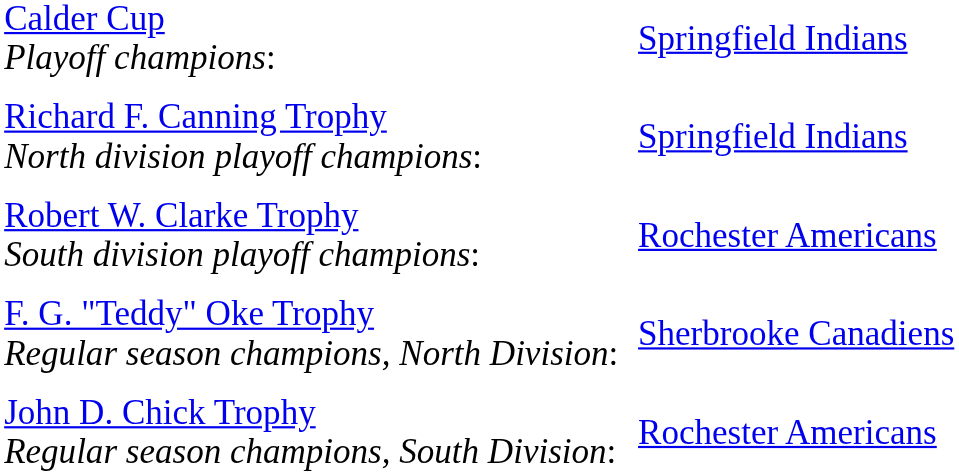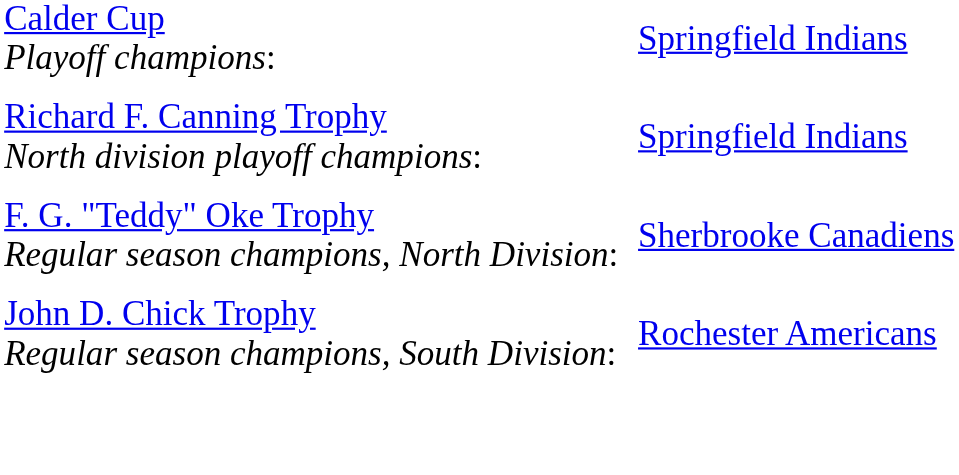- row: Robert W. Clarke Trophy South division playoff champions: | Rochester Americans
